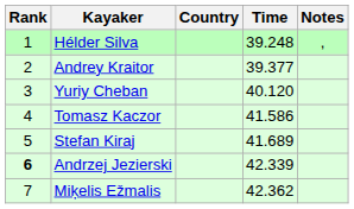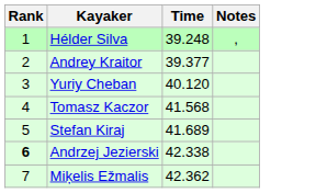- column: Country
Tomasz Kaczor | Time: 41.586 -> 41.568
Andrzej Jezierski | Time: 42.339 -> 42.338
